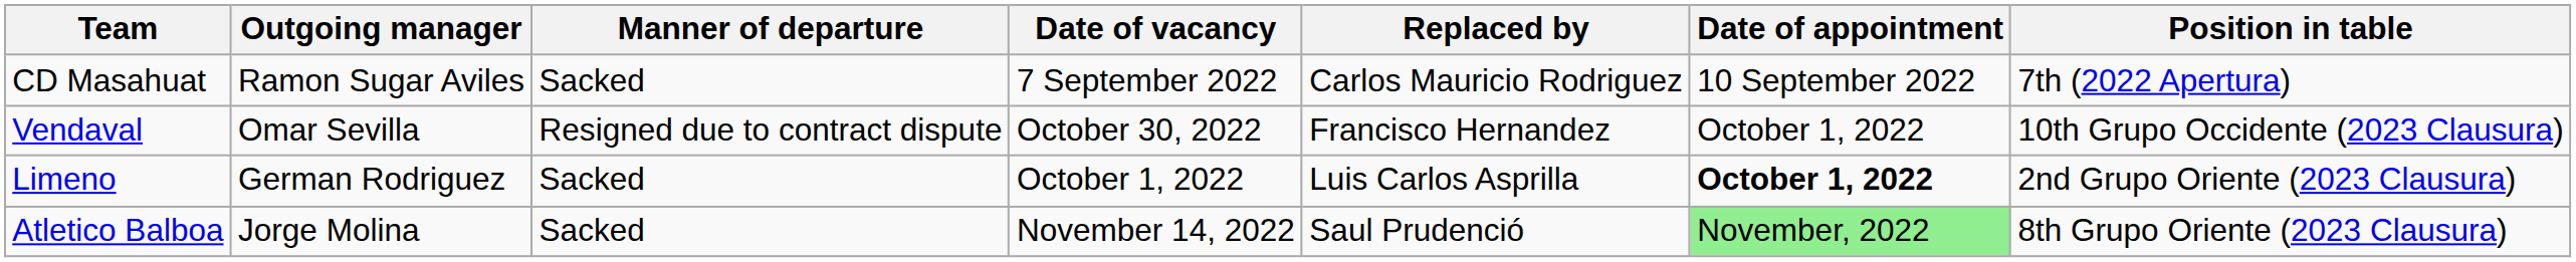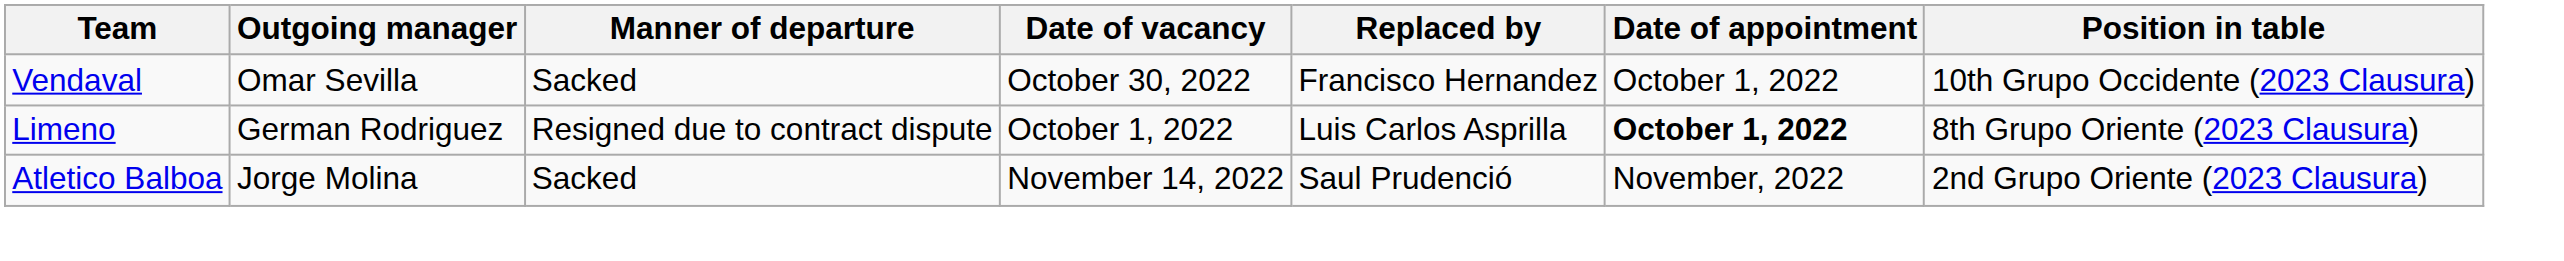- row: CD Masahuat | Ramon Sugar Aviles | Sacked | 7 September 2022 | Carlos Mauricio Rodriguez | 10 September 2022 | 7th (2022 Apertura)
Vendaval | Manner of departure: Resigned due to contract dispute -> Sacked
Limeno | Manner of departure: Sacked -> Resigned due to contract dispute
Limeno | Position in table: 2nd Grupo Oriente (2023 Clausura) -> 8th Grupo Oriente (2023 Clausura)
Atletico Balboa | Date of appointment: lightgreen background -> no background
Atletico Balboa | Position in table: 8th Grupo Oriente (2023 Clausura) -> 2nd Grupo Oriente (2023 Clausura)
